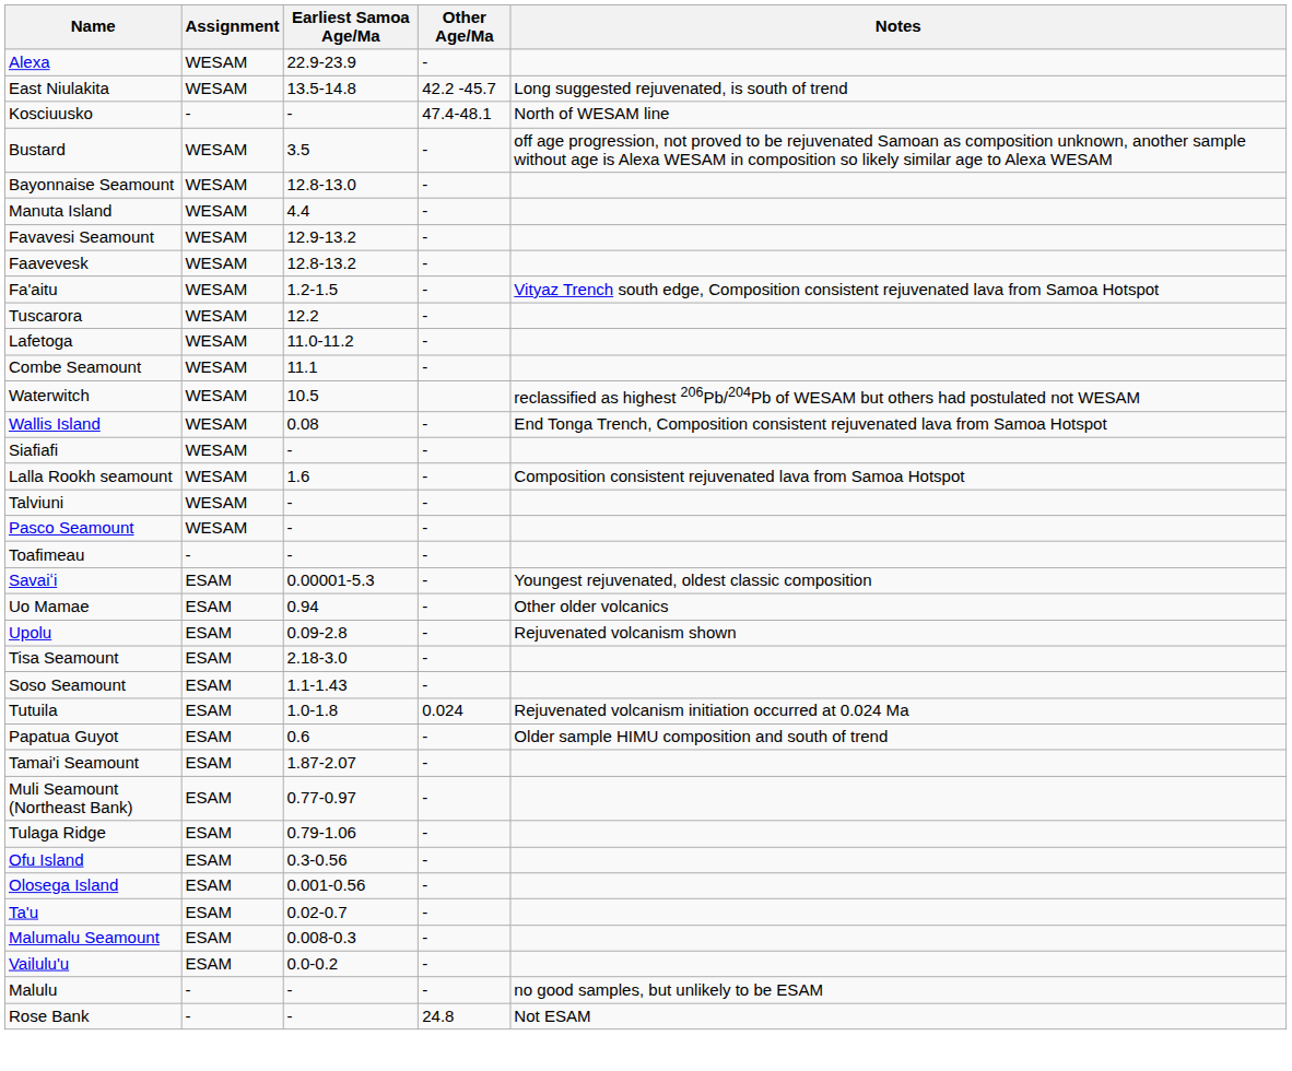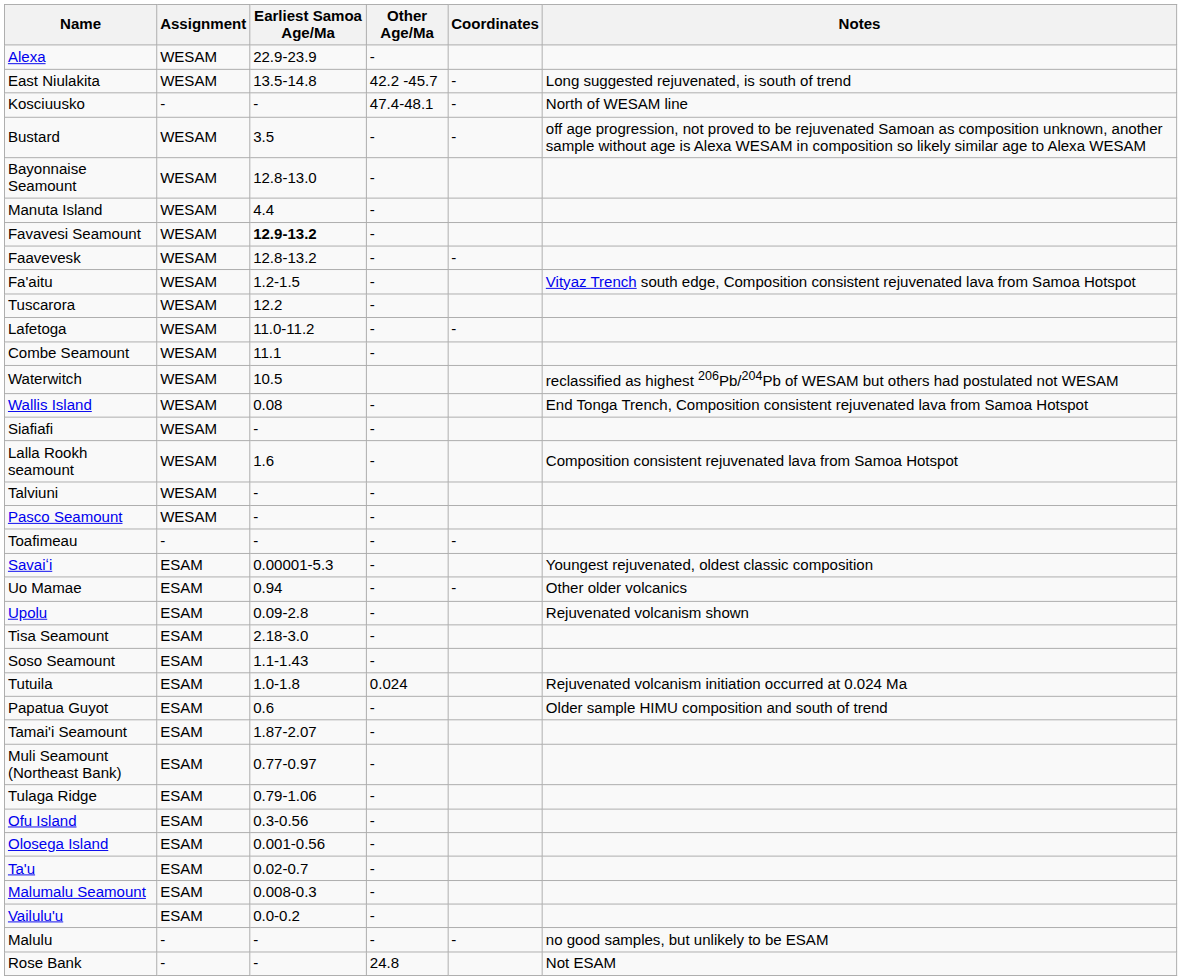+ column: Coordinates | - | - | - | - | - | - | - | -
Favavesi Seamount | Earliest Samoa Age/Ma: normal -> bold
